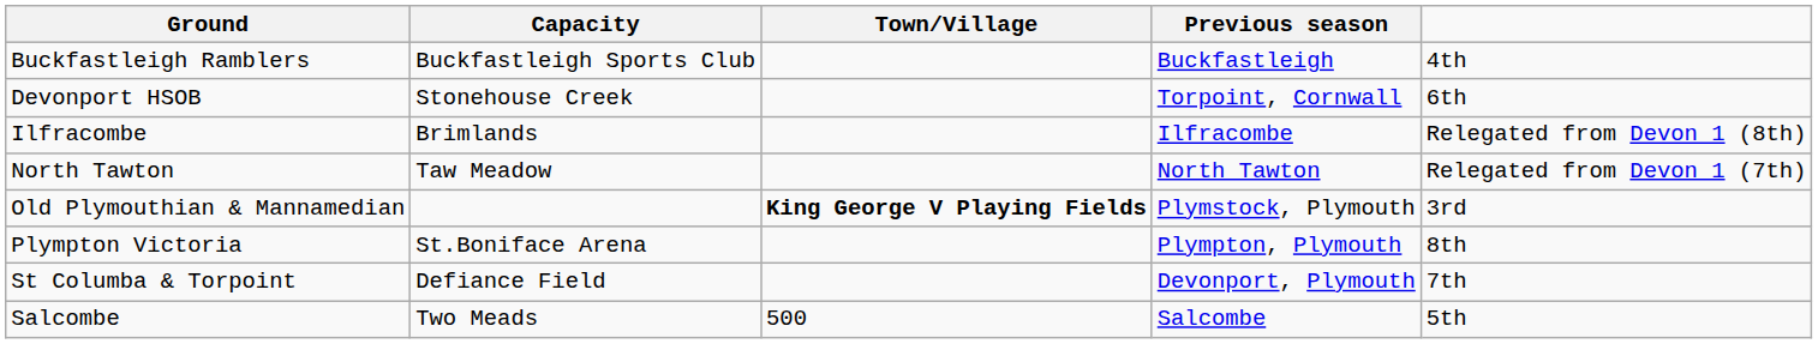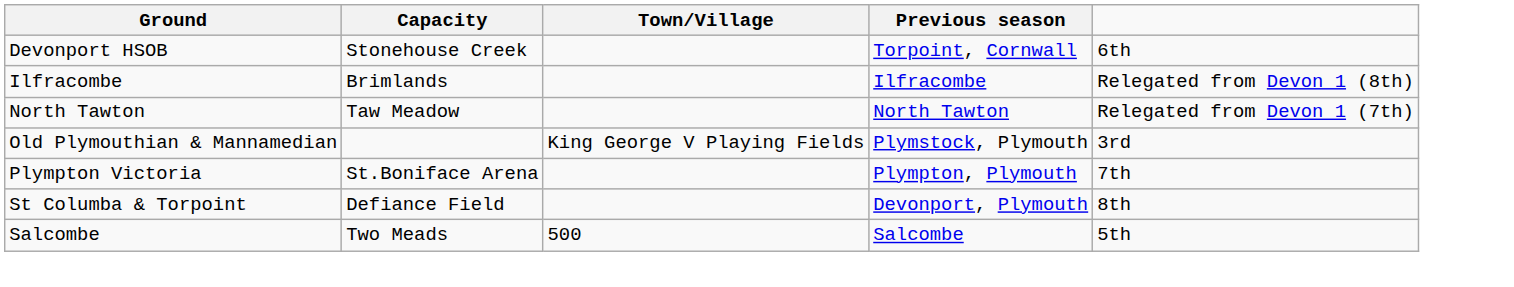- row: Buckfastleigh Ramblers | Buckfastleigh Sports Club | Buckfastleigh | 4th
Old Plymouthian & Mannamedian | Town/Village: bold -> normal
Plympton Victoria | column 5: 8th -> 7th
St Columba & Torpoint | column 5: 7th -> 8th
